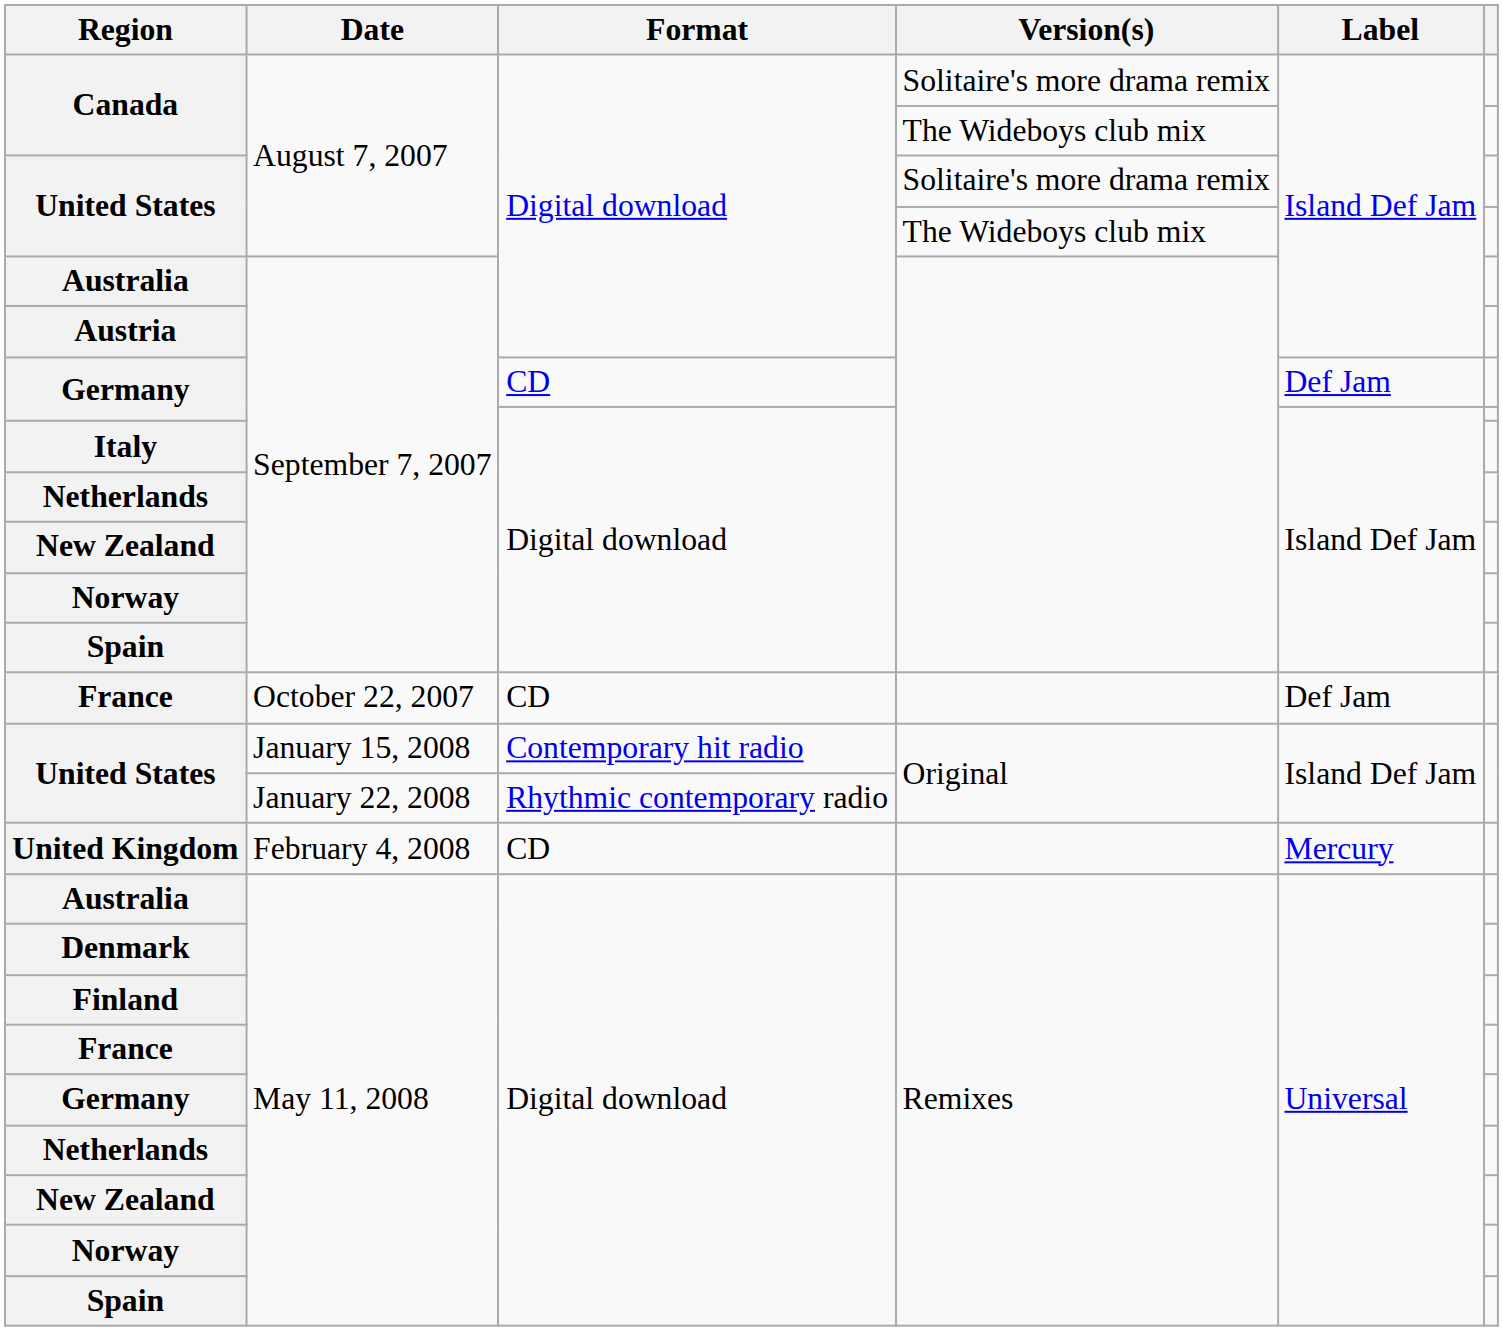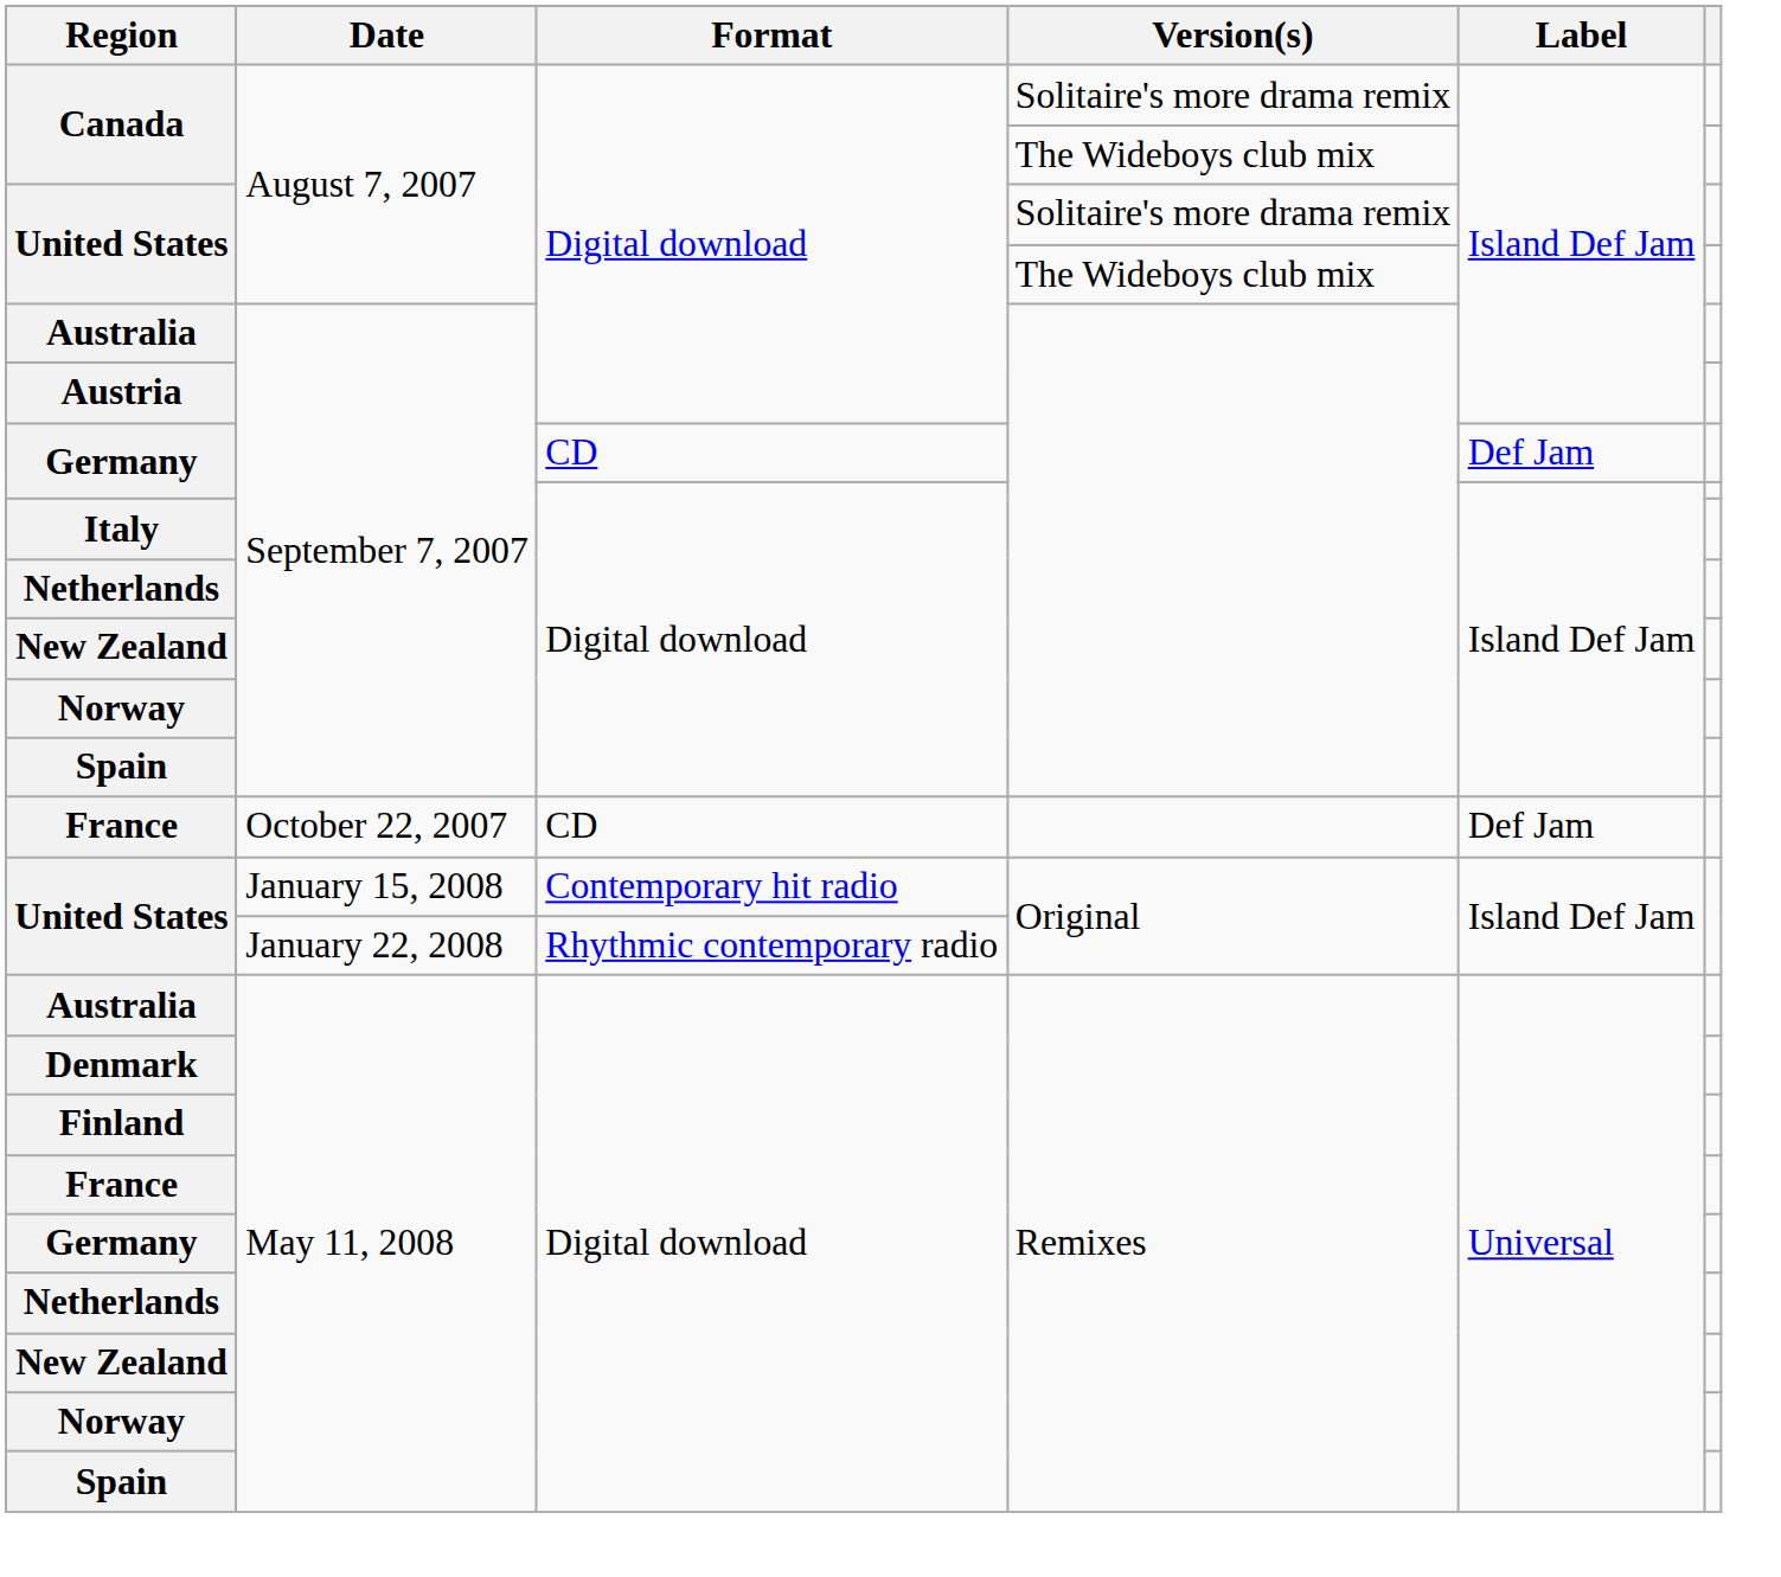- row: United Kingdom | February 4, 2008 | CD | Mercury
